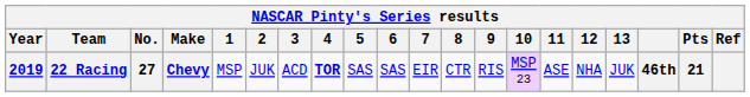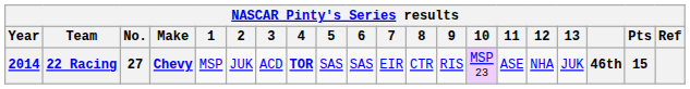22 Racing | Year: 2019 -> 2014
22 Racing | Pts: 21 -> 15
